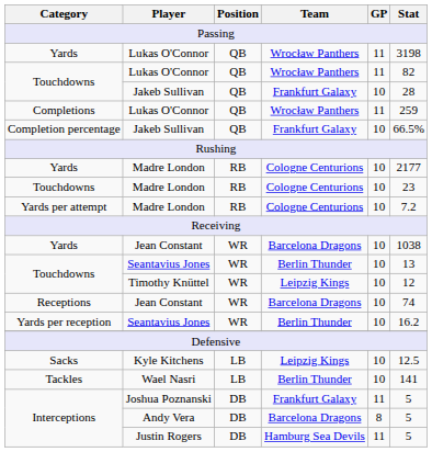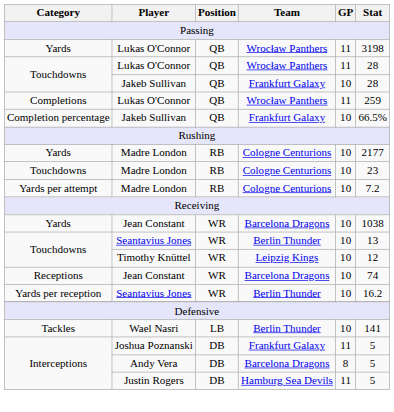Touchdowns / Lukas O'Connor | Stat: 82 -> 28
- row: Sacks | Kyle Kitchens | LB | Leipzig Kings | 10 | 12.5
